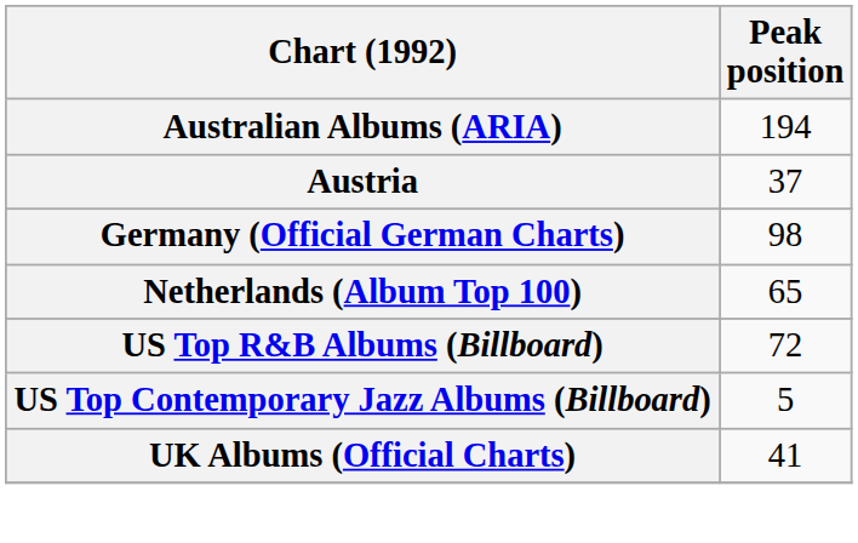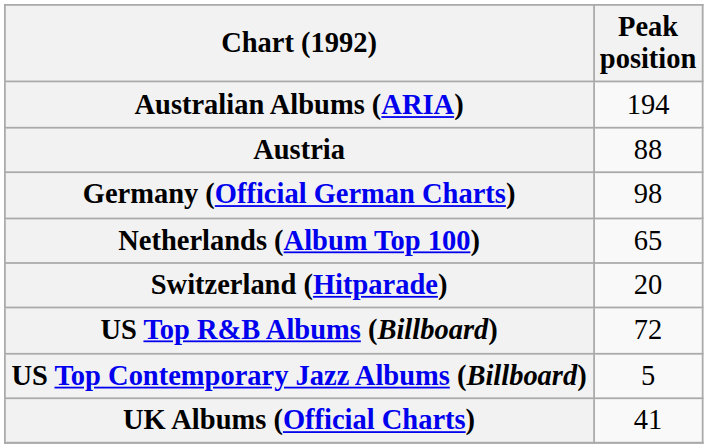Austria | Peak position: 37 -> 88
+ row: Switzerland (Hitparade) | 20
